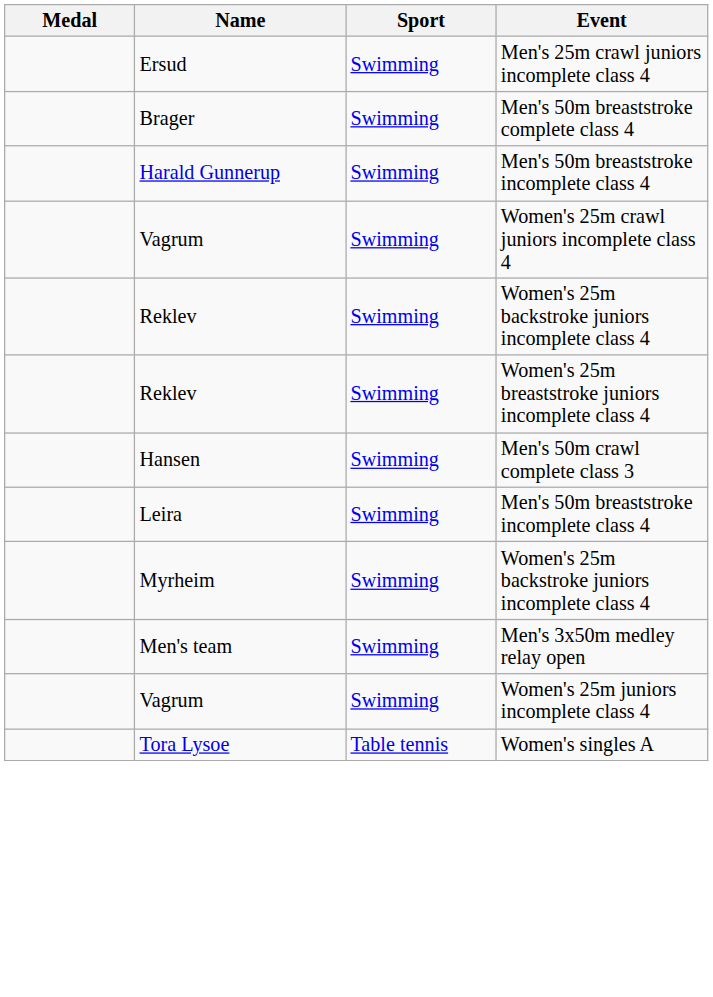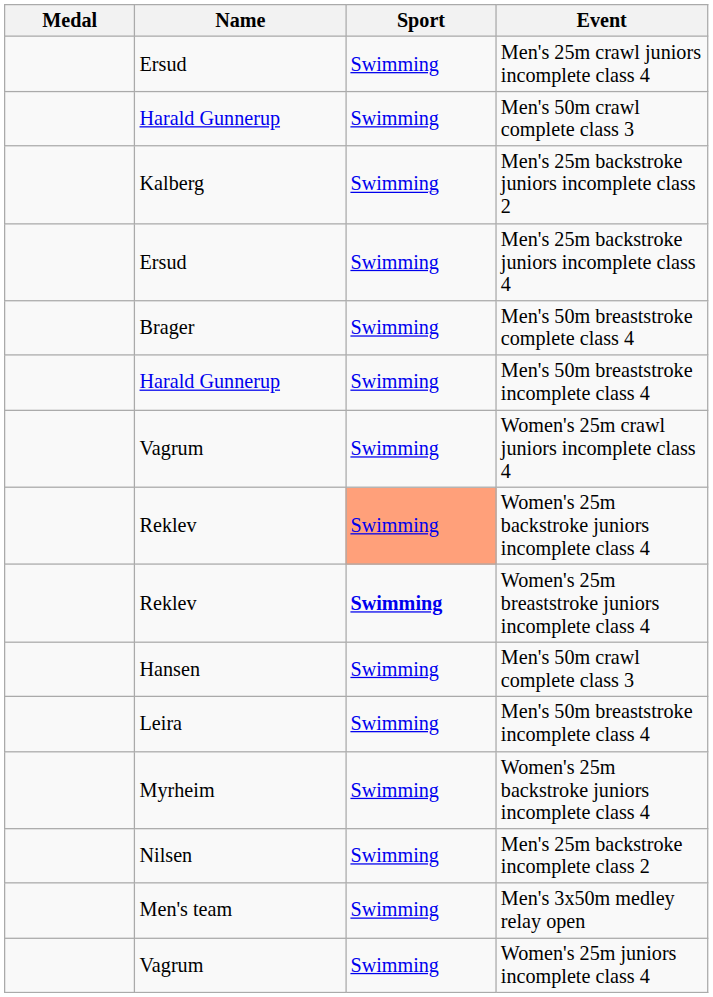+ row: Harald Gunnerup | Swimming | Men's 50m crawl complete class 3
+ row: Kalberg | Swimming | Men's 25m backstroke juniors incomplete class 2
+ row: Ersud | Swimming | Men's 25m backstroke juniors incomplete class 4
Reklev / Women's 25m backstroke juniors incomplete class 4 | Sport: no background -> lightsalmon background
Women's 25m breaststroke juniors incomplete class 4 | Sport: normal -> bold
+ row: Nilsen | Swimming | Men's 25m backstroke incomplete class 2
- row: Tora Lysoe | Table tennis | Women's singles A
